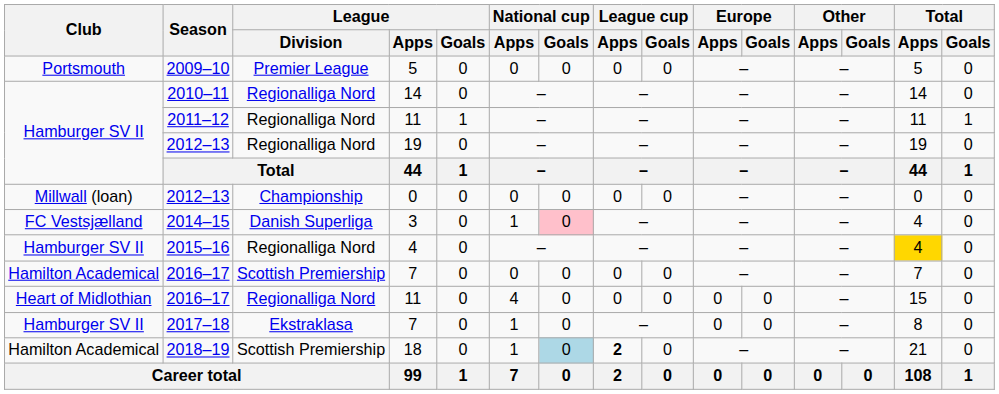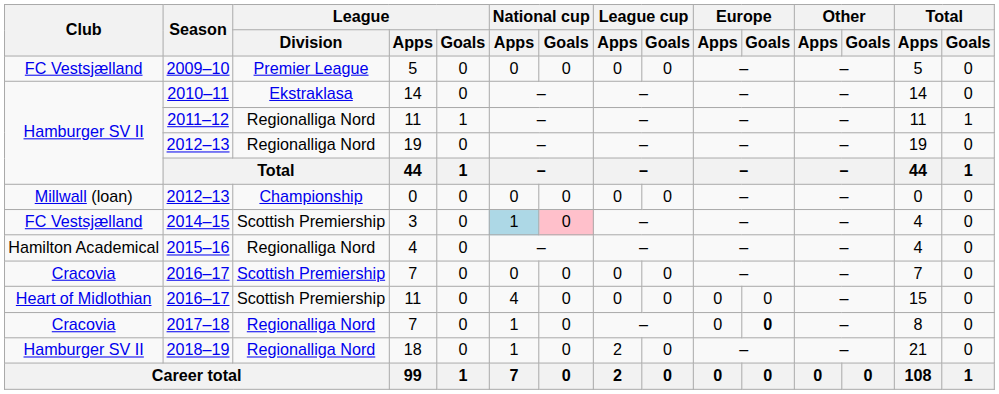2009–10 | Club: Portsmouth -> FC Vestsjælland
2010–11 | League / Division: Regionalliga Nord -> Ekstraklasa
2014–15 | League / Division: Danish Superliga -> Scottish Premiership
2014–15 | National cup / Apps: no background -> lightblue background
2015–16 | Club: Hamburger SV II -> Hamilton Academical
2015–16 | Total / Apps: gold background -> no background
2016–17 / 7 | Club: Hamilton Academical -> Cracovia
2016–17 / 11 | League / Division: Regionalliga Nord -> Scottish Premiership
2017–18 | Club: Hamburger SV II -> Cracovia
2017–18 | League / Division: Ekstraklasa -> Regionalliga Nord
2017–18 | Europe / Goals: normal -> bold
2018–19 | Club: Hamilton Academical -> Hamburger SV II
2018–19 | League / Division: Scottish Premiership -> Regionalliga Nord
2018–19 | National cup / Goals: lightblue background -> no background
2018–19 | League cup / Apps: bold -> normal
